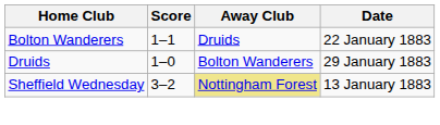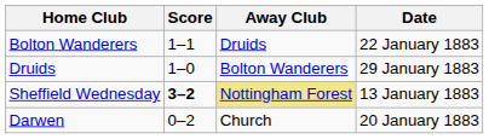Sheffield Wednesday | Score: normal -> bold
+ row: Darwen | 0–2 | Church | 20 January 1883
